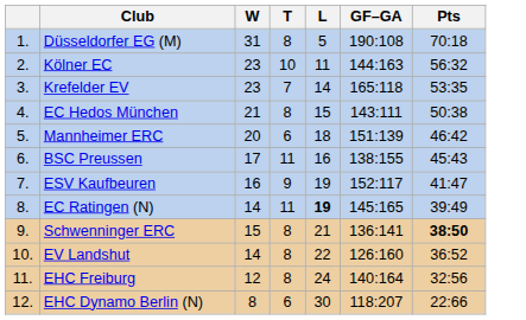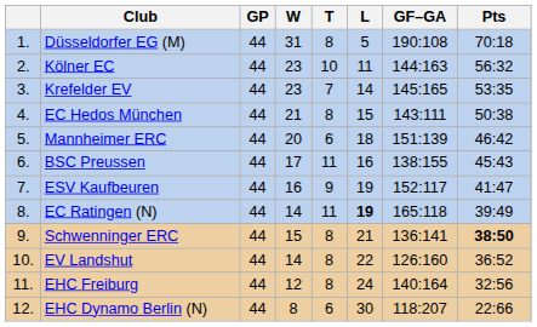+ column: GP | 44 | 44 | 44 | 44 | 44 | 44 | 44 | 44 | 44 | 44 | 44 | 44
Krefelder EV | GF–GA: 165:118 -> 145:165
EC Ratingen (N) | GF–GA: 145:165 -> 165:118
